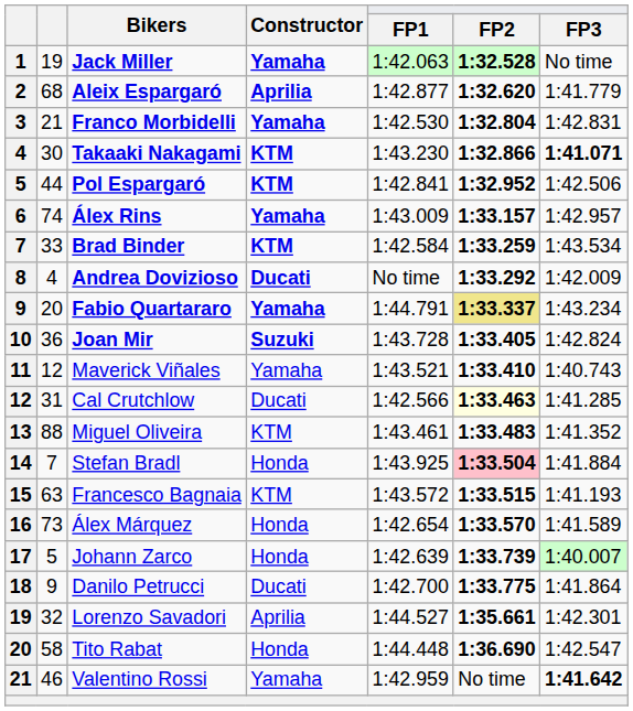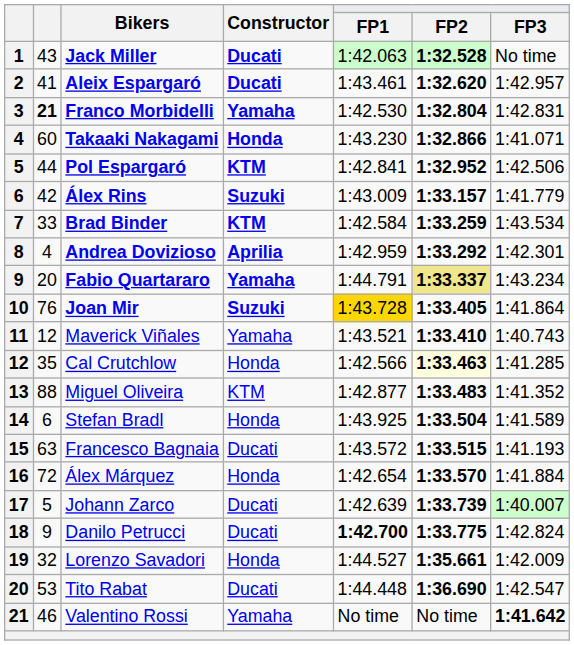Jack Miller | column 2: 19 -> 43
Jack Miller | Constructor: Yamaha -> Ducati
Aleix Espargaró | column 2: 68 -> 41
Aleix Espargaró | Constructor: Aprilia -> Ducati
Aleix Espargaró | FP1: 1:42.877 -> 1:43.461
Aleix Espargaró | FP3: 1:41.779 -> 1:42.957
Franco Morbidelli | column 2: normal -> bold
Takaaki Nakagami | column 2: 30 -> 60
Takaaki Nakagami | Constructor: KTM -> Honda
Takaaki Nakagami | FP3: bold -> normal
Álex Rins | column 2: 74 -> 42
Álex Rins | Constructor: Yamaha -> Suzuki
Álex Rins | FP3: 1:42.957 -> 1:41.779
Andrea Dovizioso | Constructor: Ducati -> Aprilia
Andrea Dovizioso | FP1: No time -> 1:42.959
Andrea Dovizioso | FP3: 1:42.009 -> 1:42.301
Joan Mir | column 2: 36 -> 76
Joan Mir | FP1: no background -> gold background
Joan Mir | FP3: 1:42.824 -> 1:41.864
Cal Crutchlow | column 2: 31 -> 35
Cal Crutchlow | Constructor: Ducati -> Honda
Miguel Oliveira | FP1: 1:43.461 -> 1:42.877
Stefan Bradl | column 2: 7 -> 6
Stefan Bradl | FP2: pink background -> no background
Stefan Bradl | FP3: 1:41.884 -> 1:41.589
Francesco Bagnaia | Constructor: KTM -> Ducati
Álex Márquez | column 2: 73 -> 72
Álex Márquez | FP3: 1:41.589 -> 1:41.884
Johann Zarco | Constructor: Honda -> Ducati
Danilo Petrucci | FP1: normal -> bold
Danilo Petrucci | FP3: 1:41.864 -> 1:42.824
Lorenzo Savadori | Constructor: Aprilia -> Honda
Lorenzo Savadori | FP3: 1:42.301 -> 1:42.009
Tito Rabat | column 2: 58 -> 53
Tito Rabat | Constructor: Honda -> Ducati
Valentino Rossi | FP1: 1:42.959 -> No time
